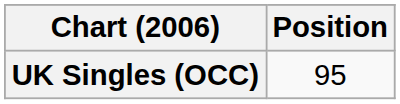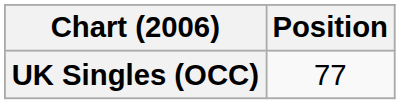UK Singles (OCC) | Position: 95 -> 77
